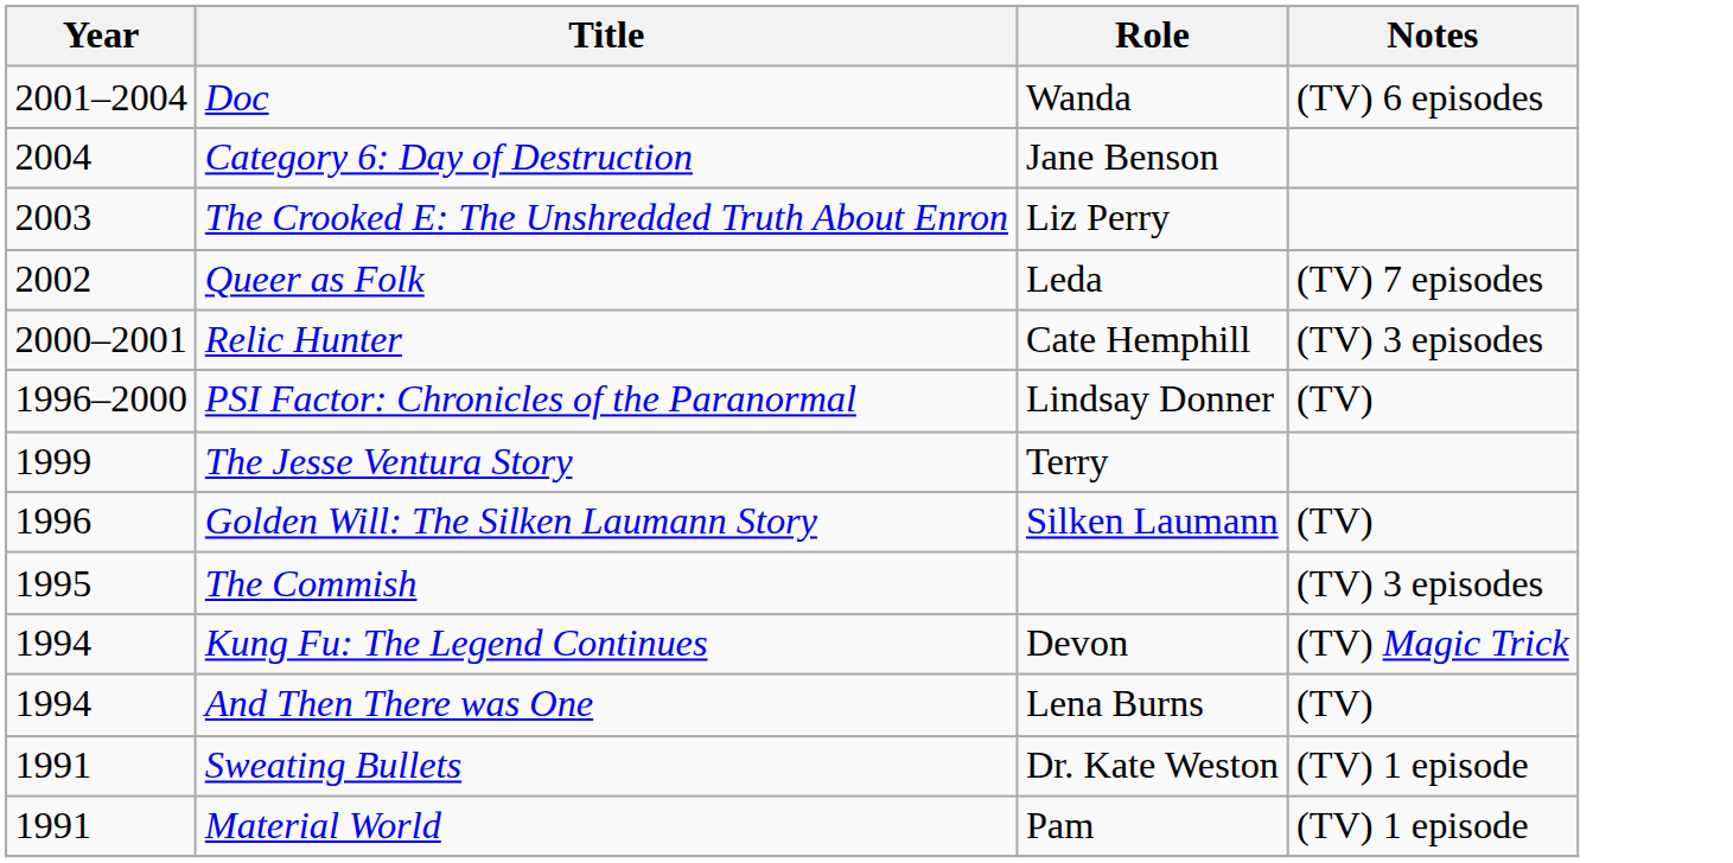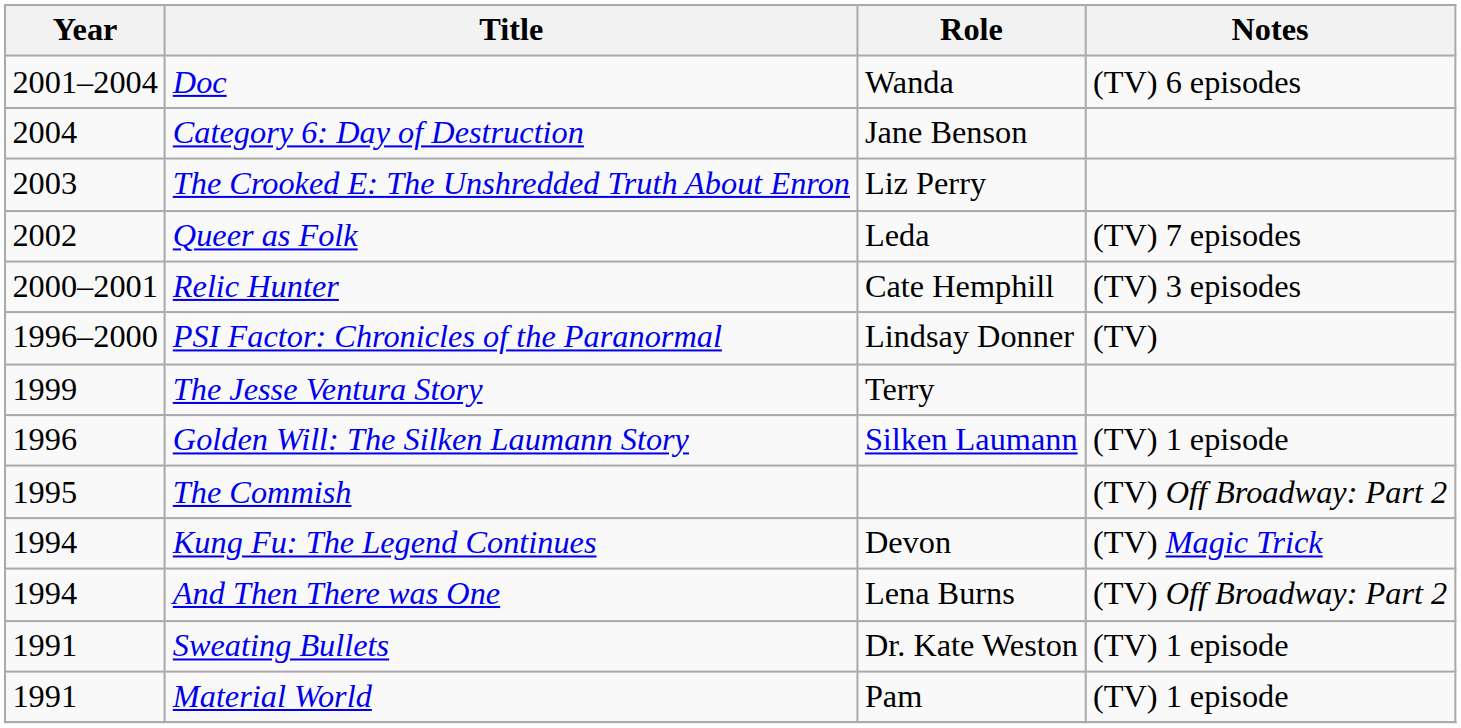Golden Will: The Silken Laumann Story | Notes: (TV) -> (TV) 1 episode
The Commish | Notes: (TV) 3 episodes -> (TV) Off Broadway: Part 2
And Then There was One | Notes: (TV) -> (TV) Off Broadway: Part 2
